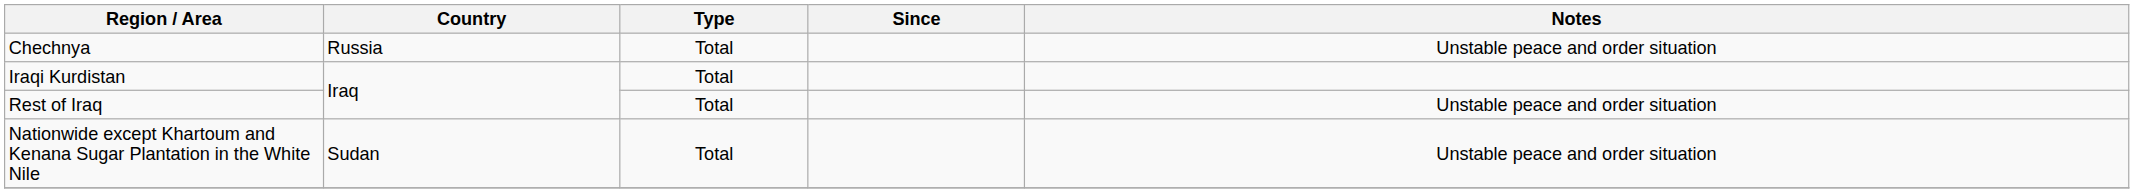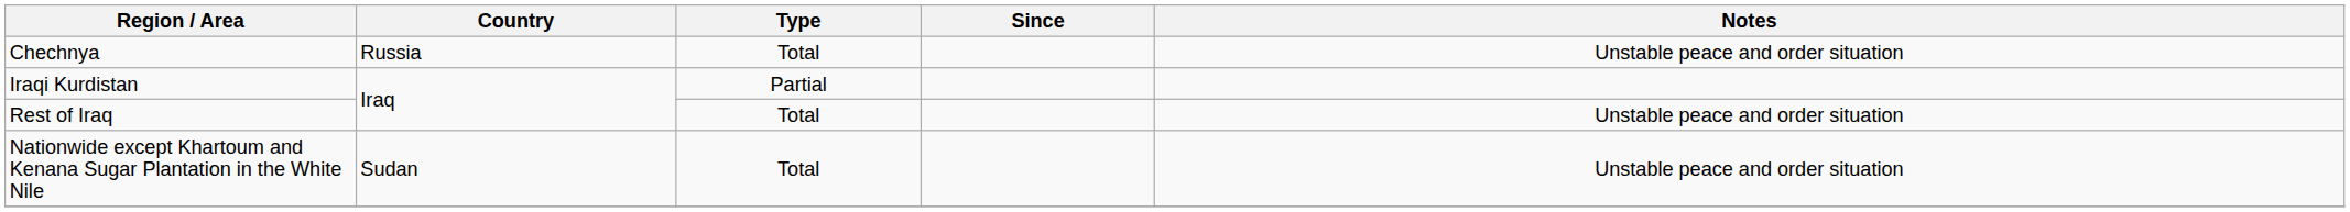Iraqi Kurdistan | Type: Total -> Partial
